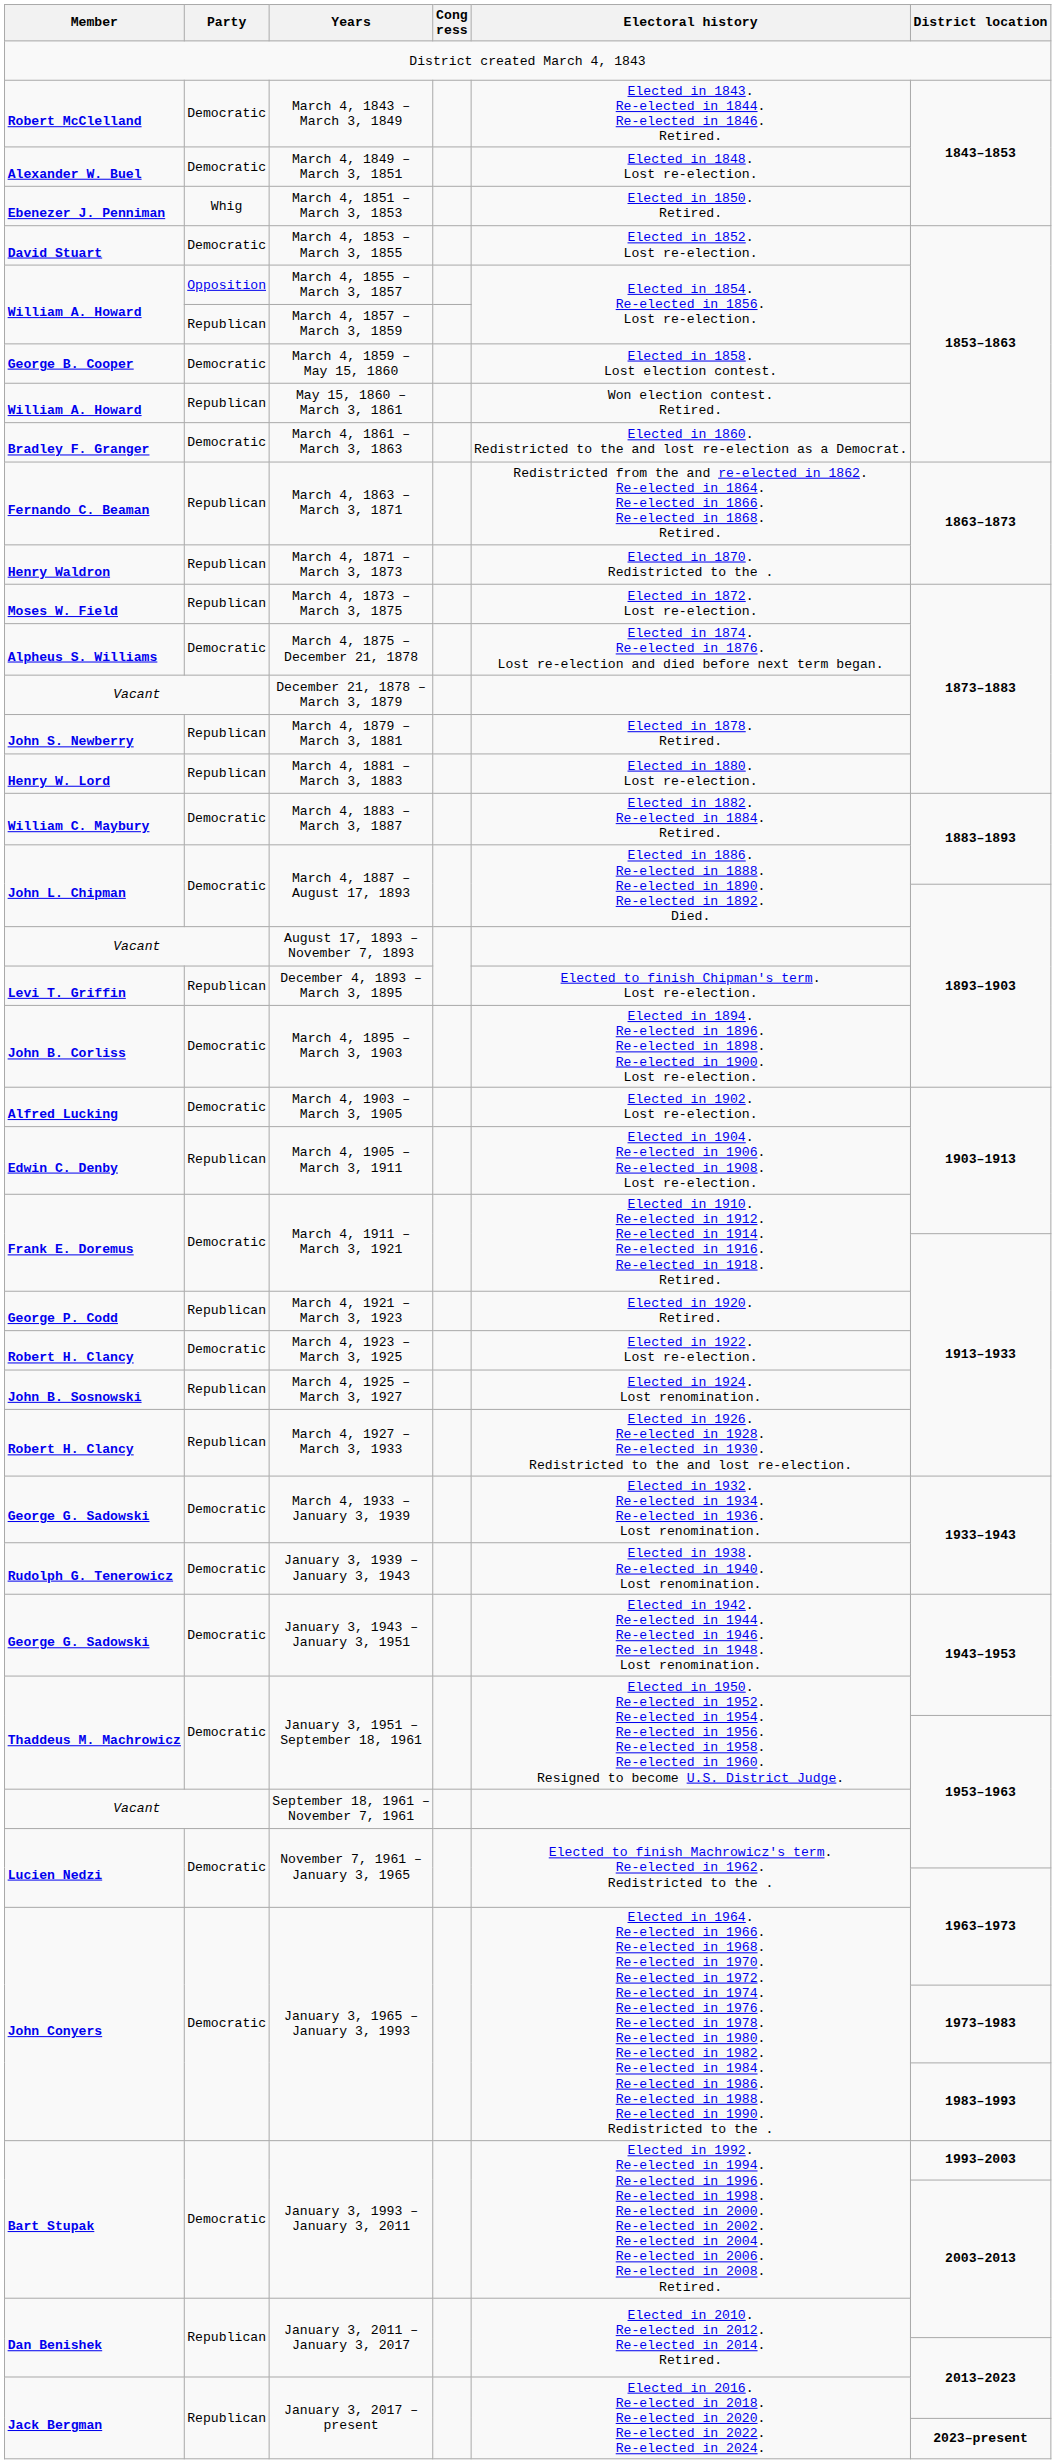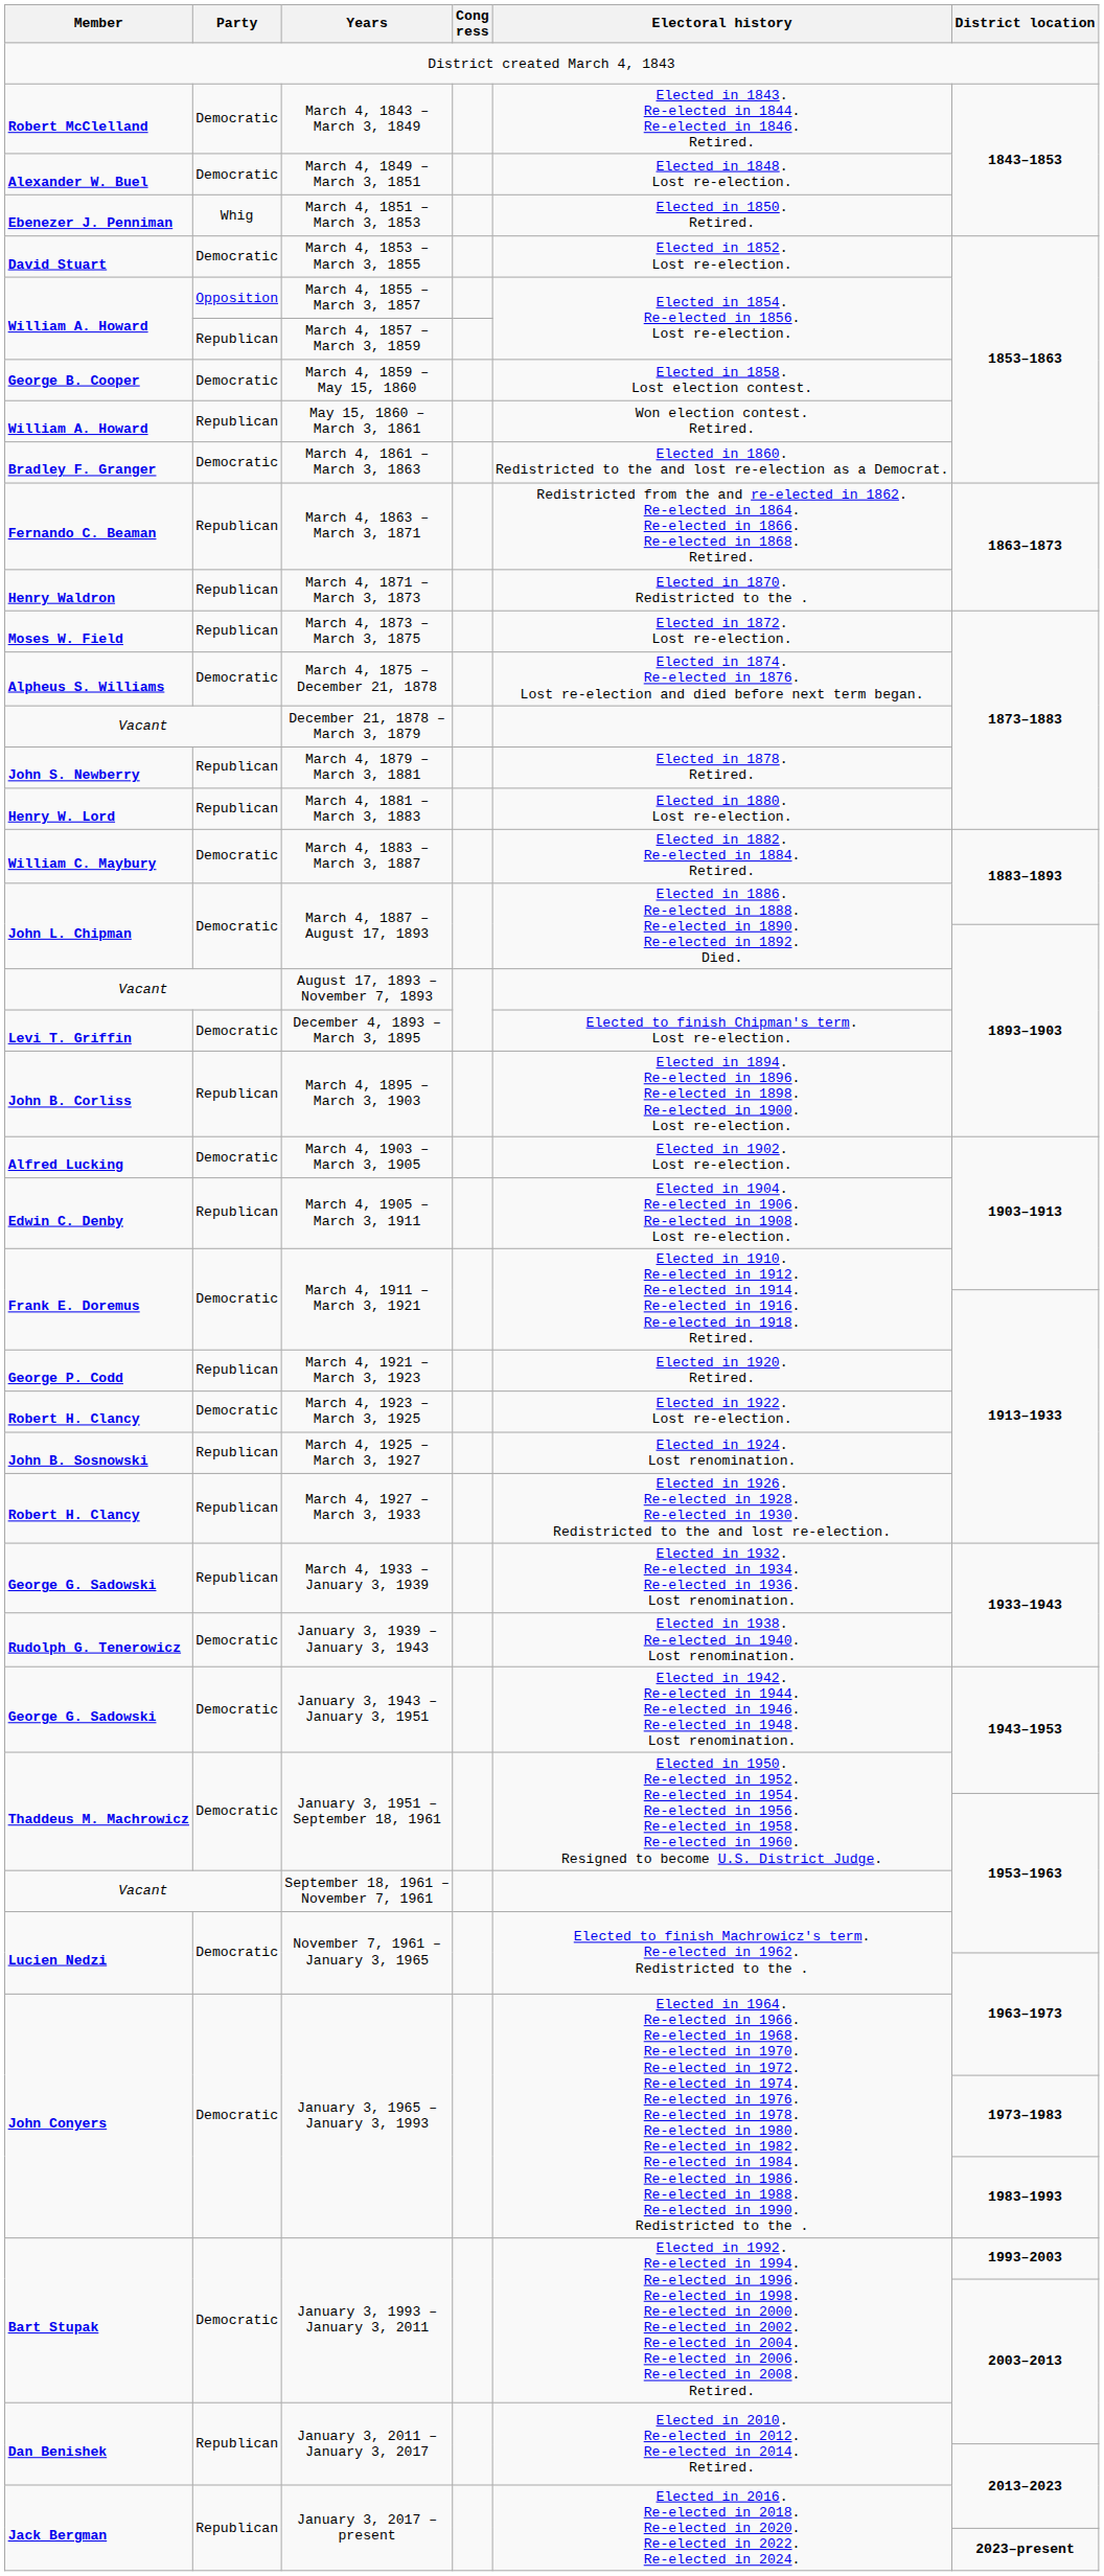December 4, 1893 – March 3, 1895 | Party: Republican -> Democratic
March 4, 1895 – March 3, 1903 | Party: Democratic -> Republican
March 4, 1933 – January 3, 1939 | Party: Democratic -> Republican
